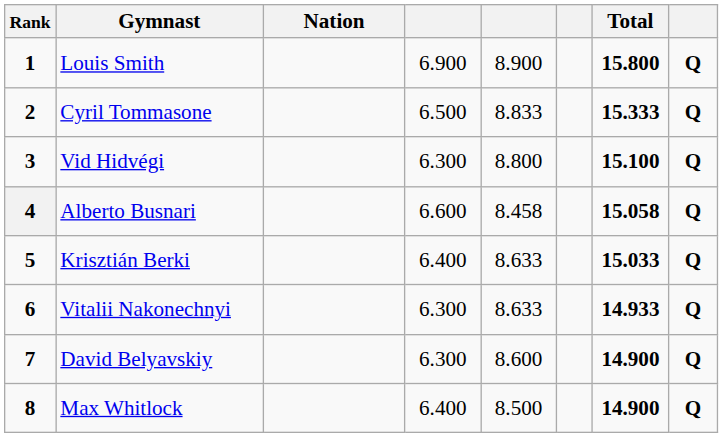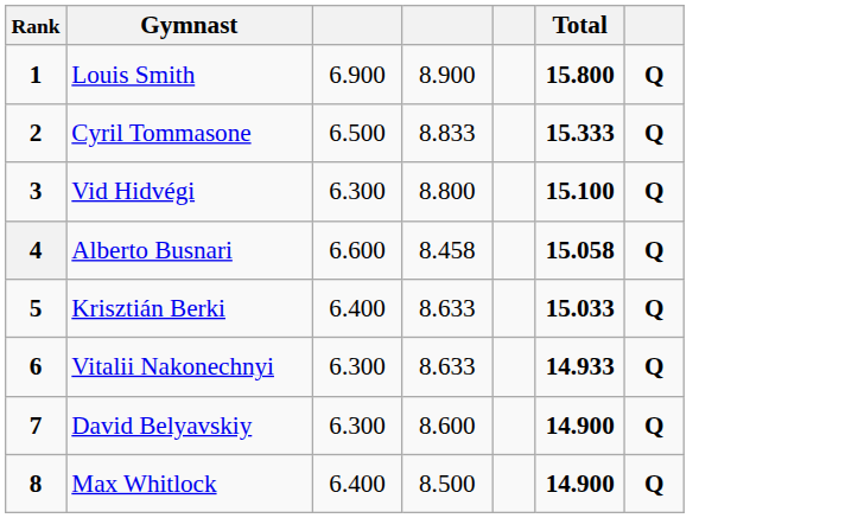- column: Nation
